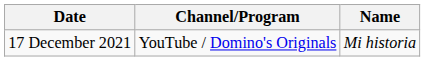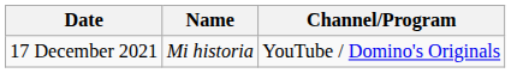columns swapped: Name <-> Channel/Program
